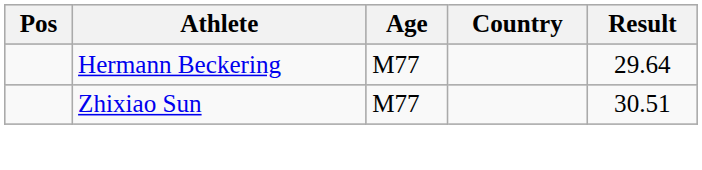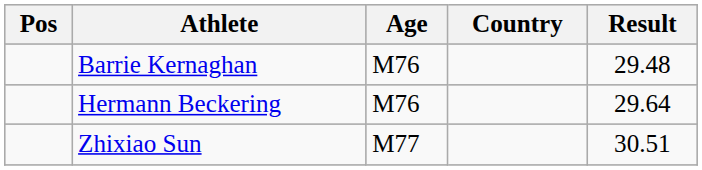+ row: Barrie Kernaghan | M76 | 29.48
Hermann Beckering | Age: M77 -> M76
